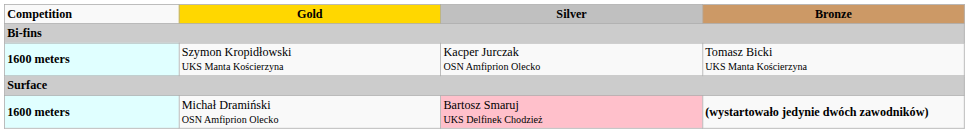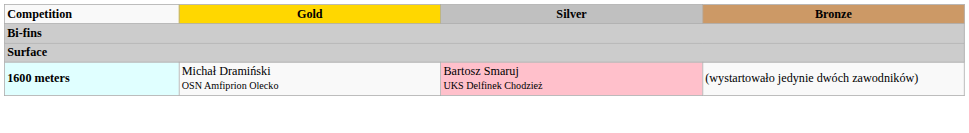- row: 1600 meters | Szymon Kropidłowski UKS Manta Kościerzyna | Kacper Jurczak OSN Amfiprion Olecko | Tomasz Bicki UKS Manta Kościerzyna
Michał Dramiński OSN Amfiprion Olecko | Bronze: bold -> normal
